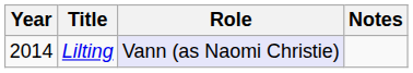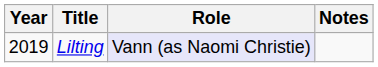Lilting | Year: 2014 -> 2019
